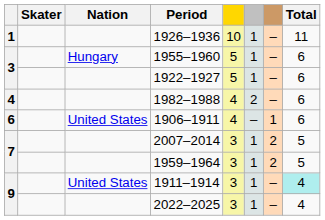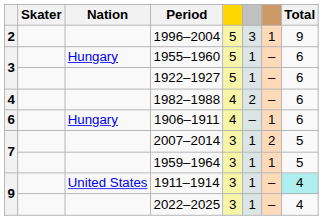- row: 1 | 1926–1936 | 10 | 1 | – | 11
+ row: 2 | 1996–2004 | 5 | 3 | 1 | 9
1906–1911 | Nation: United States -> Hungary
1959–1964 | column 7: 2 -> 1
